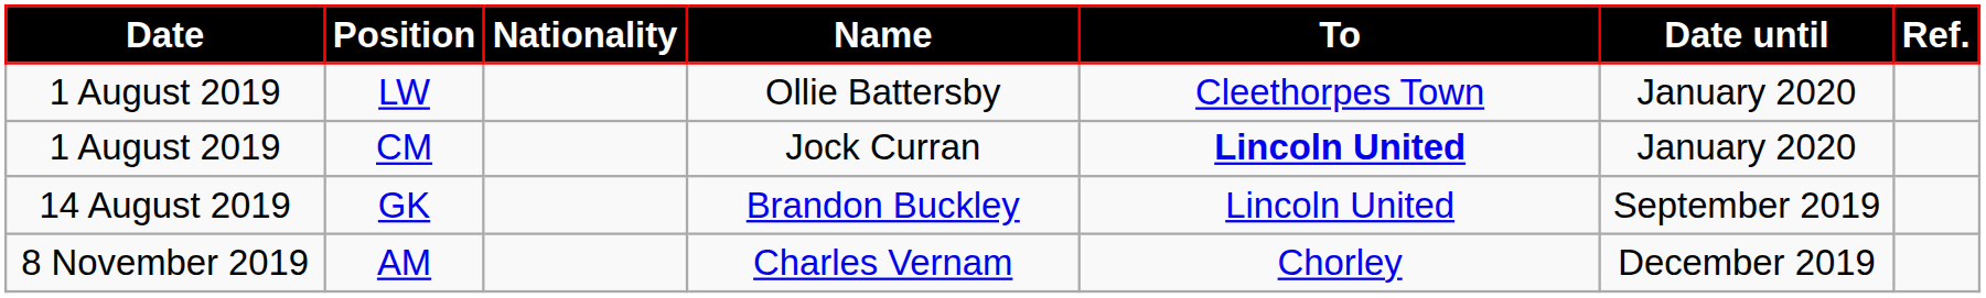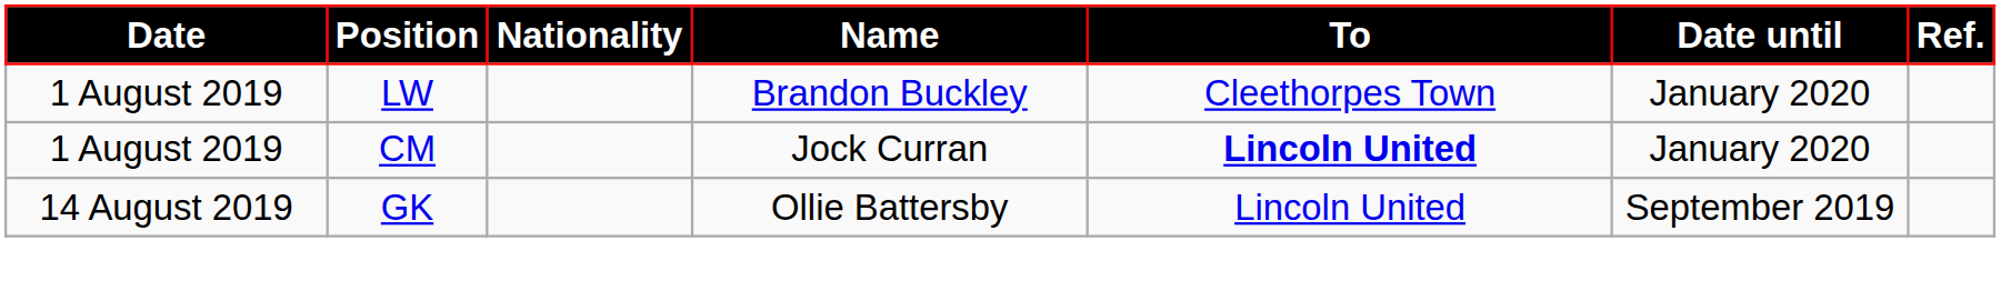LW | Name: Ollie Battersby -> Brandon Buckley
GK | Name: Brandon Buckley -> Ollie Battersby
- row: 8 November 2019 | AM | Charles Vernam | Chorley | December 2019
